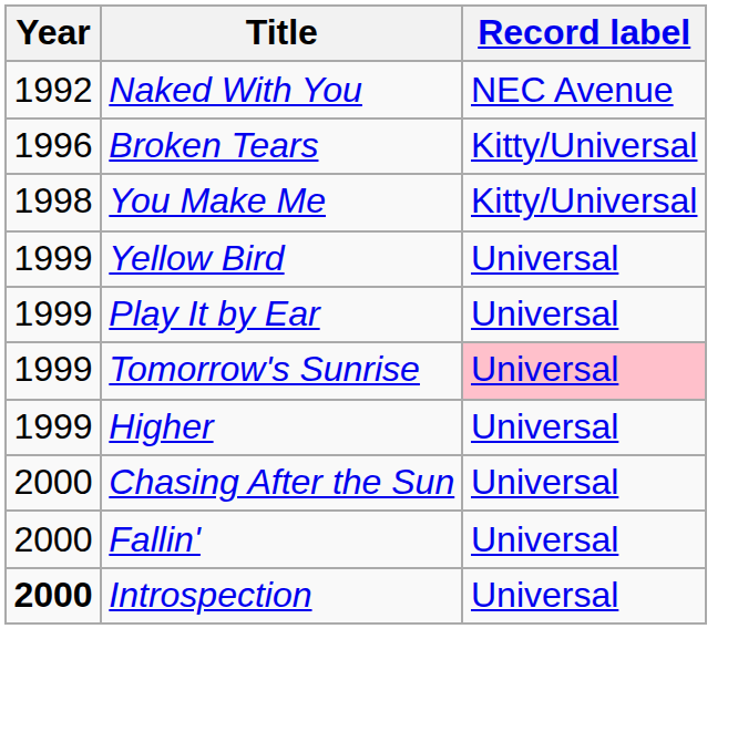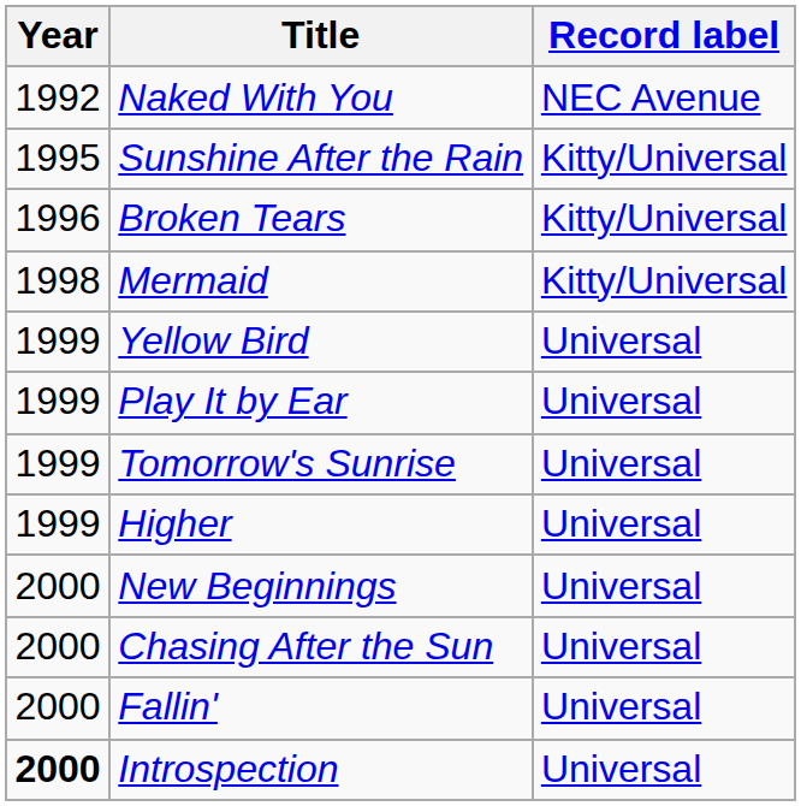+ row: 1995 | Sunshine After the Rain | Kitty/Universal
+ row: 1998 | Mermaid | Kitty/Universal
- row: 1998 | You Make Me | Kitty/Universal
Tomorrow's Sunrise | Record label: pink background -> no background
+ row: 2000 | New Beginnings | Universal
